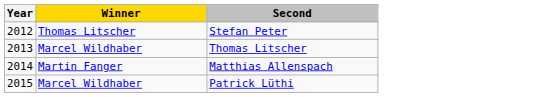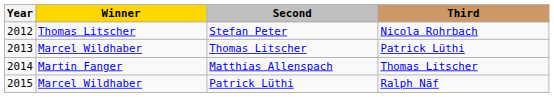+ column: Third | Nicola Rohrbach | Patrick Lüthi | Thomas Litscher | Ralph Näf
